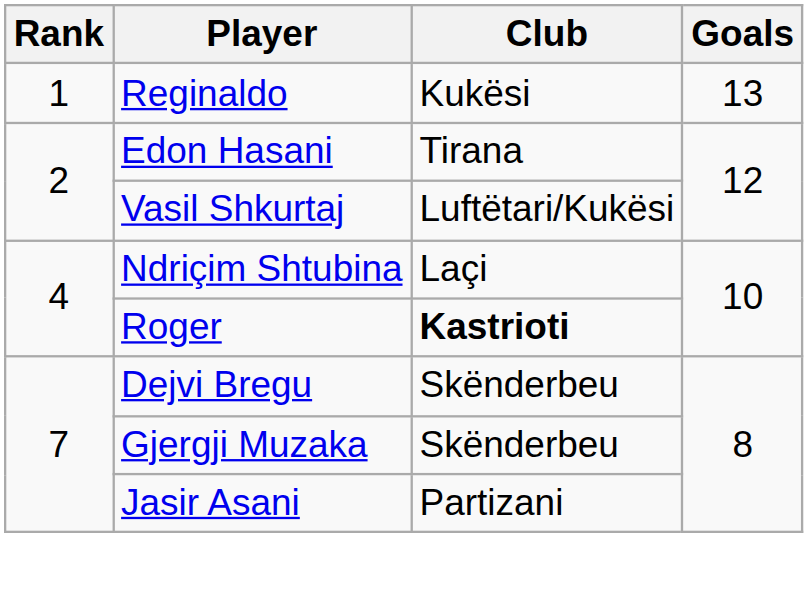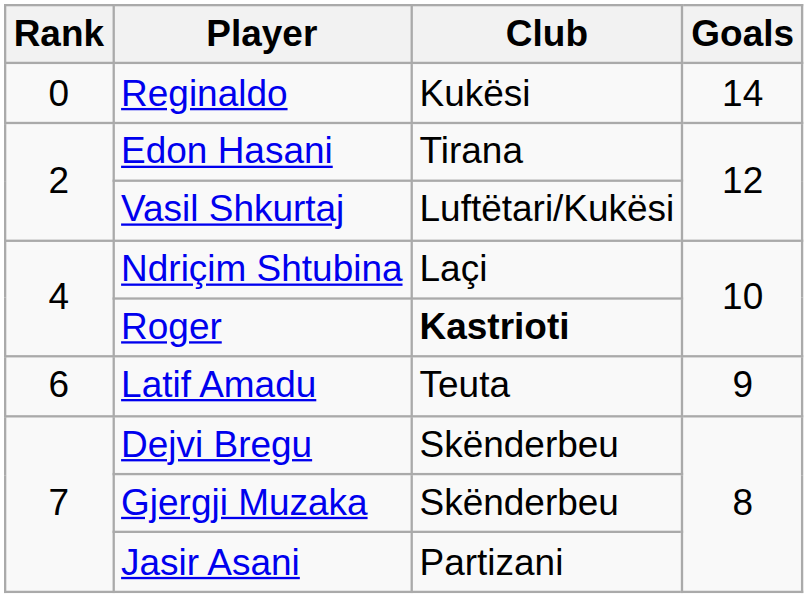Reginaldo | Rank: 1 -> 0
Reginaldo | Goals: 13 -> 14
+ row: 6 | Latif Amadu | Teuta | 9
